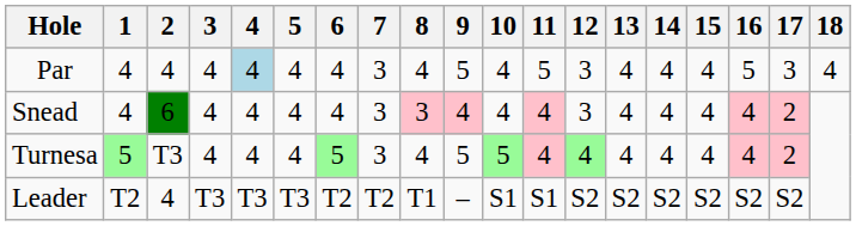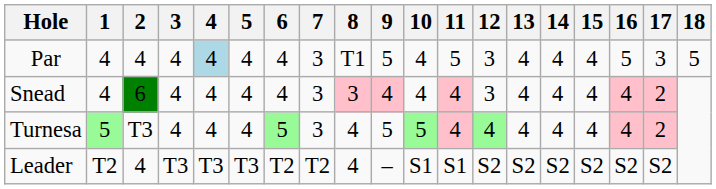Par | 8: 4 -> T1
Par | 18: 4 -> 5
Leader | 8: T1 -> 4
